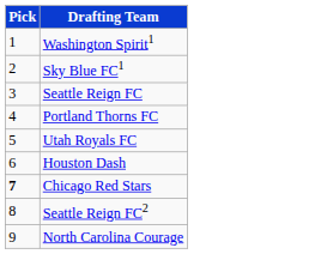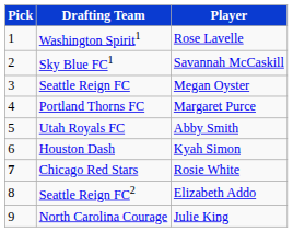+ column: Player | Rose Lavelle | Savannah McCaskill | Megan Oyster | Margaret Purce | Abby Smith | Kyah Simon | Rosie White | Elizabeth Addo | Julie King
